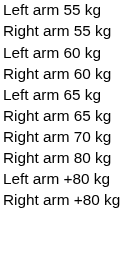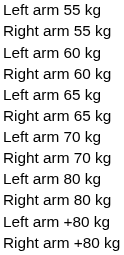+ row: Left arm 70 kg
+ row: Left arm 80 kg
